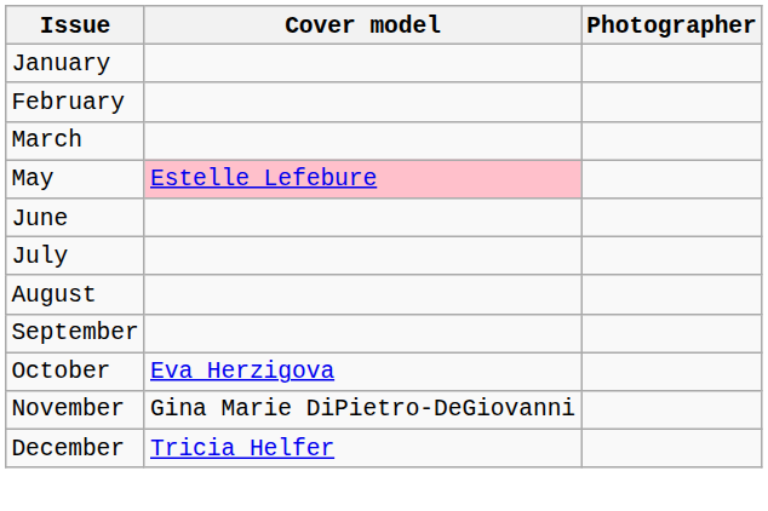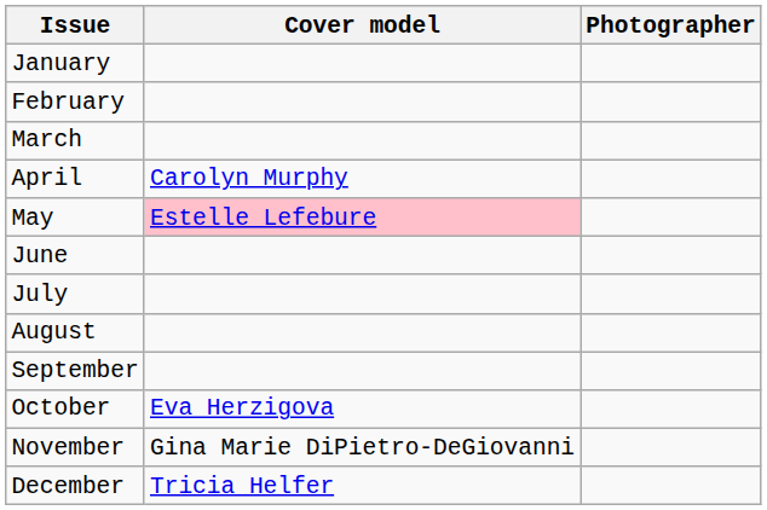+ row: April | Carolyn Murphy
